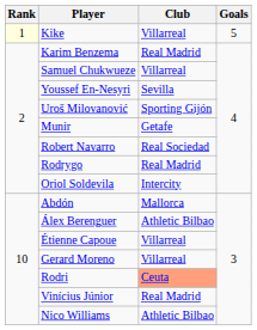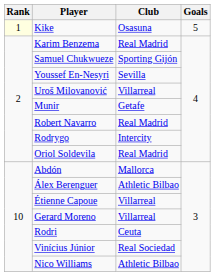Kike | Club: Villarreal -> Osasuna
Samuel Chukwueze | Club: Villarreal -> Sporting Gijón
Uroš Milovanović | Club: Sporting Gijón -> Villarreal
Robert Navarro | Club: Real Sociedad -> Real Madrid
Rodrygo | Club: Real Madrid -> Intercity
Oriol Soldevila | Club: Intercity -> Real Madrid
Rodri | Club: lightsalmon background -> no background
Vinícius Júnior | Club: Real Madrid -> Real Sociedad
